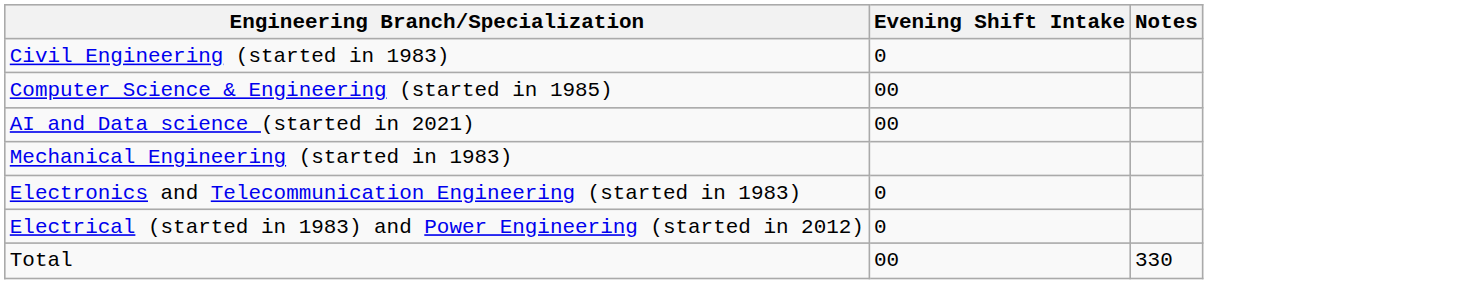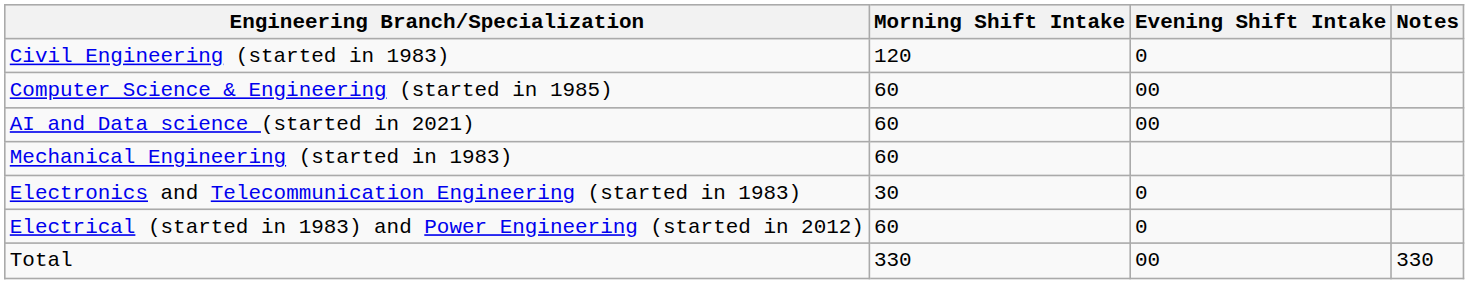+ column: Morning Shift Intake | 120 | 60 | 60 | 60 | 30 | 60 | 330
